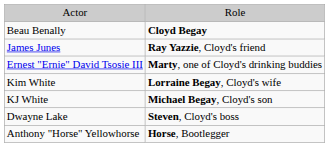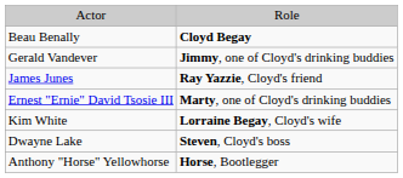+ row: Gerald Vandever | Jimmy, one of Cloyd's drinking buddies
- row: KJ White | Michael Begay, Cloyd's son
